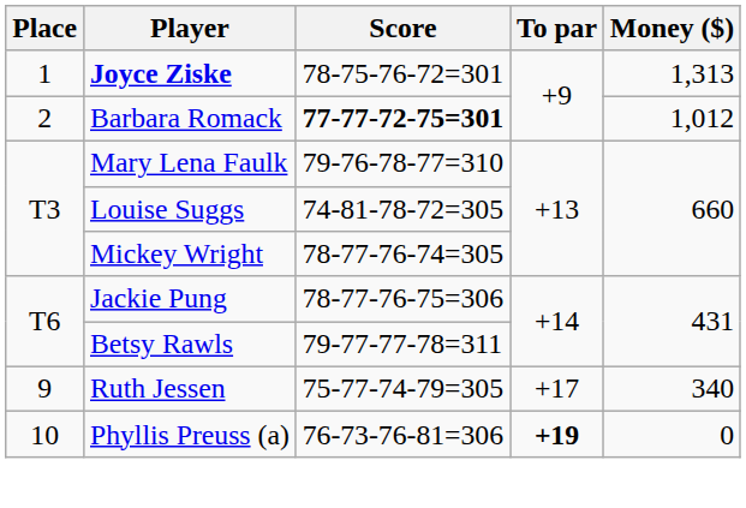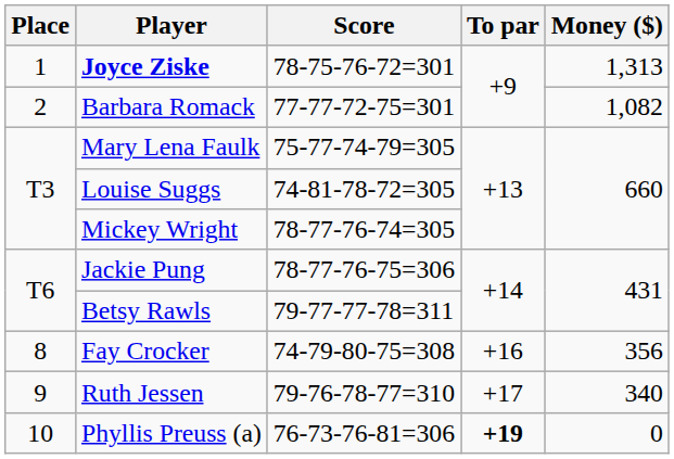Barbara Romack | Score: bold -> normal
Barbara Romack | Money ($): 1,012 -> 1,082
Mary Lena Faulk | Score: 79-76-78-77=310 -> 75-77-74-79=305
+ row: 8 | Fay Crocker | 74-79-80-75=308 | +16 | 356
Ruth Jessen | Score: 75-77-74-79=305 -> 79-76-78-77=310
